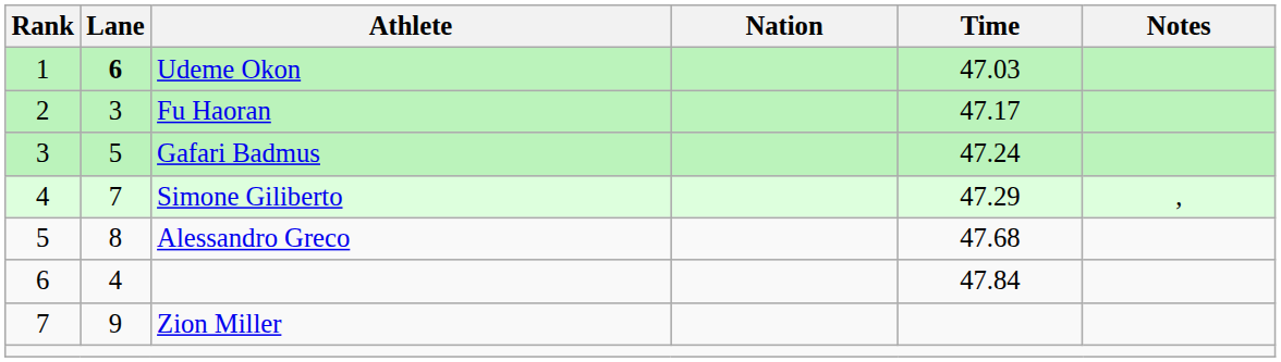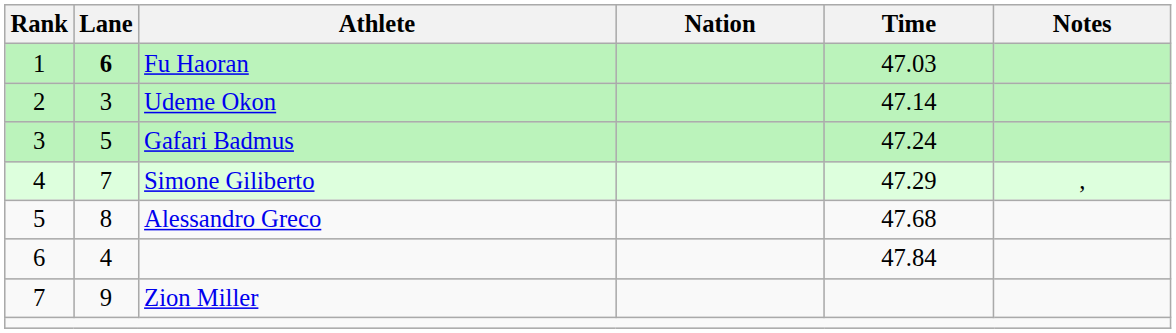1 | Athlete: Udeme Okon -> Fu Haoran
2 | Athlete: Fu Haoran -> Udeme Okon
2 | Time: 47.17 -> 47.14
